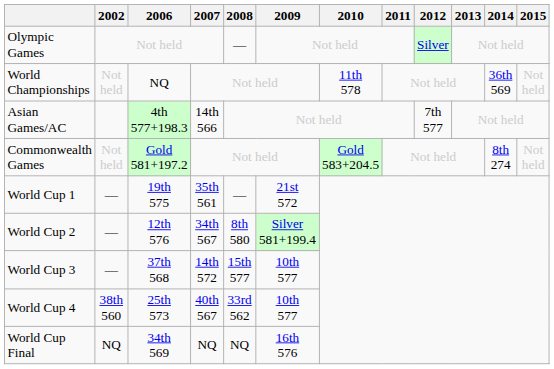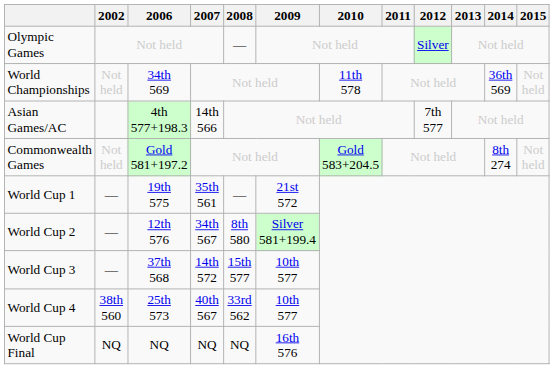World Championships | 2006: NQ -> 34th 569
World Cup Final | 2006: 34th 569 -> NQ
